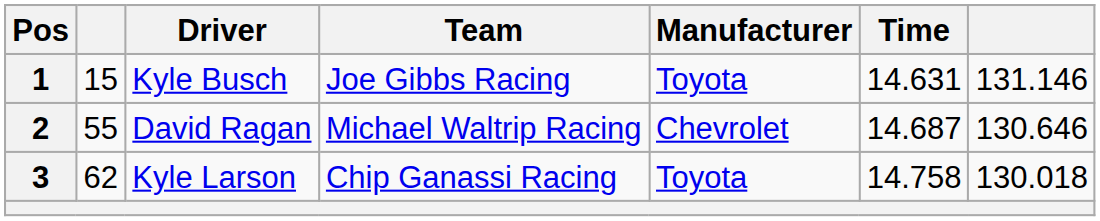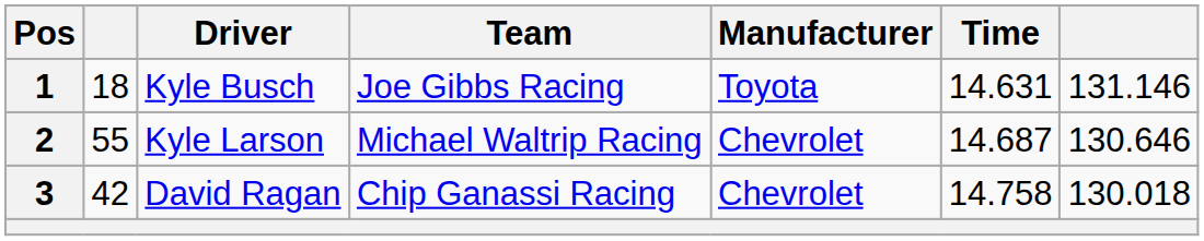1 | column 2: 15 -> 18
2 | Driver: David Ragan -> Kyle Larson
3 | column 2: 62 -> 42
3 | Driver: Kyle Larson -> David Ragan
3 | Manufacturer: Toyota -> Chevrolet
